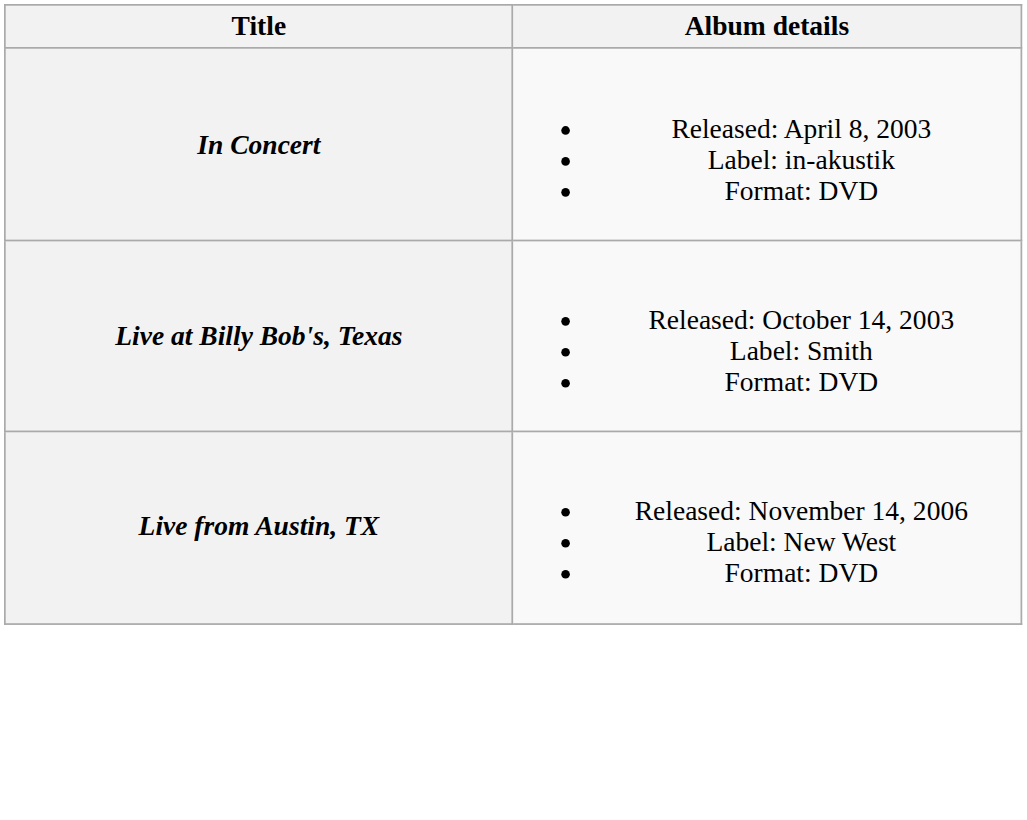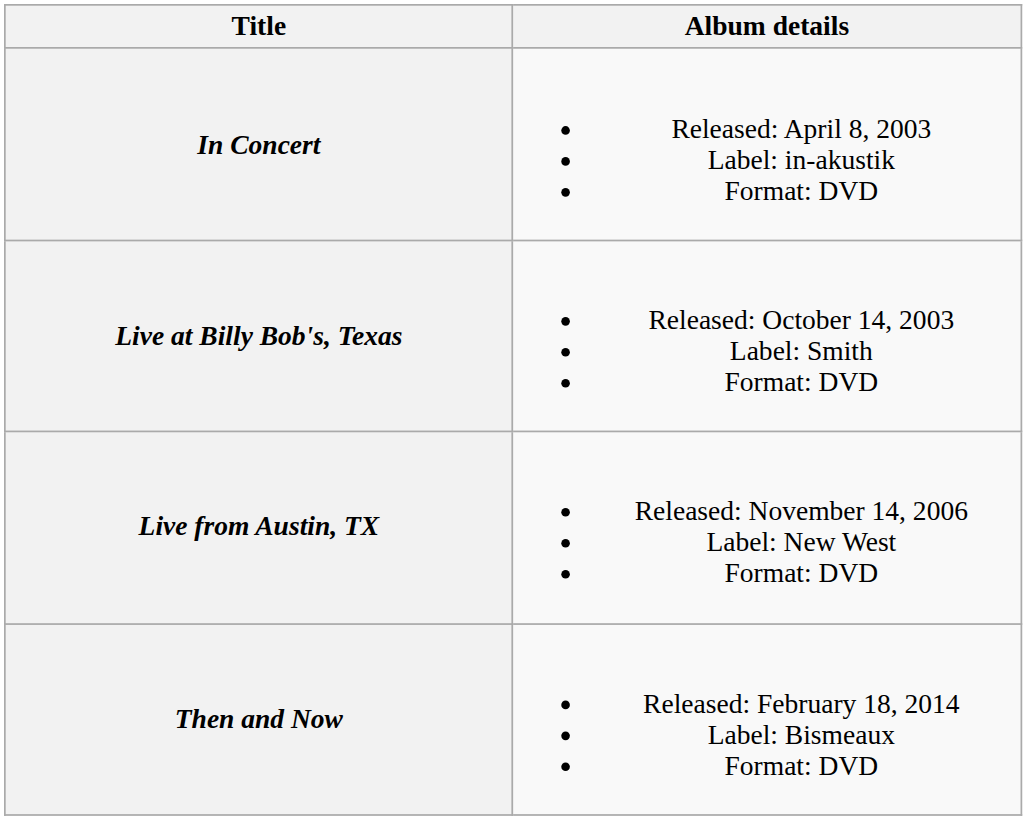+ row: Then and Now | Released: February 18, 2014 Label: Bismeaux Format: DVD
